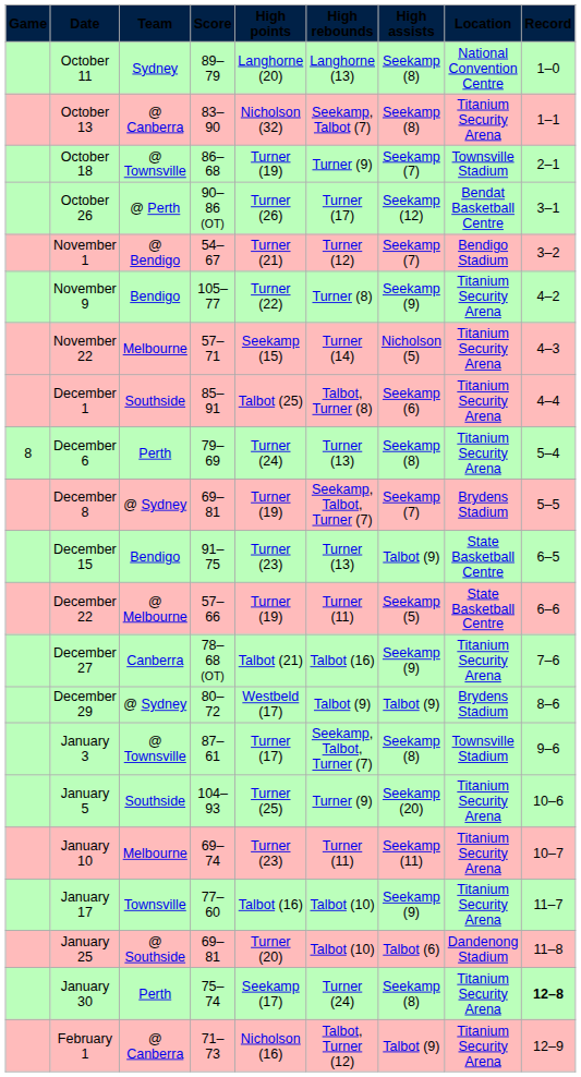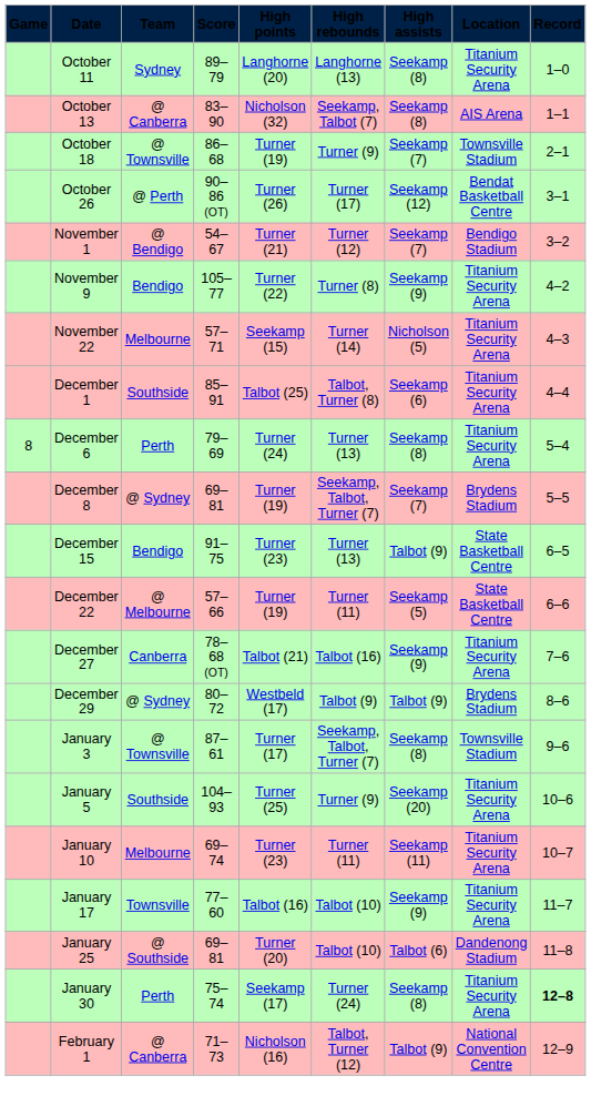October 11 | Location: National Convention Centre -> Titanium Security Arena
October 13 | Location: Titanium Security Arena -> AIS Arena
February 1 | Location: Titanium Security Arena -> National Convention Centre
